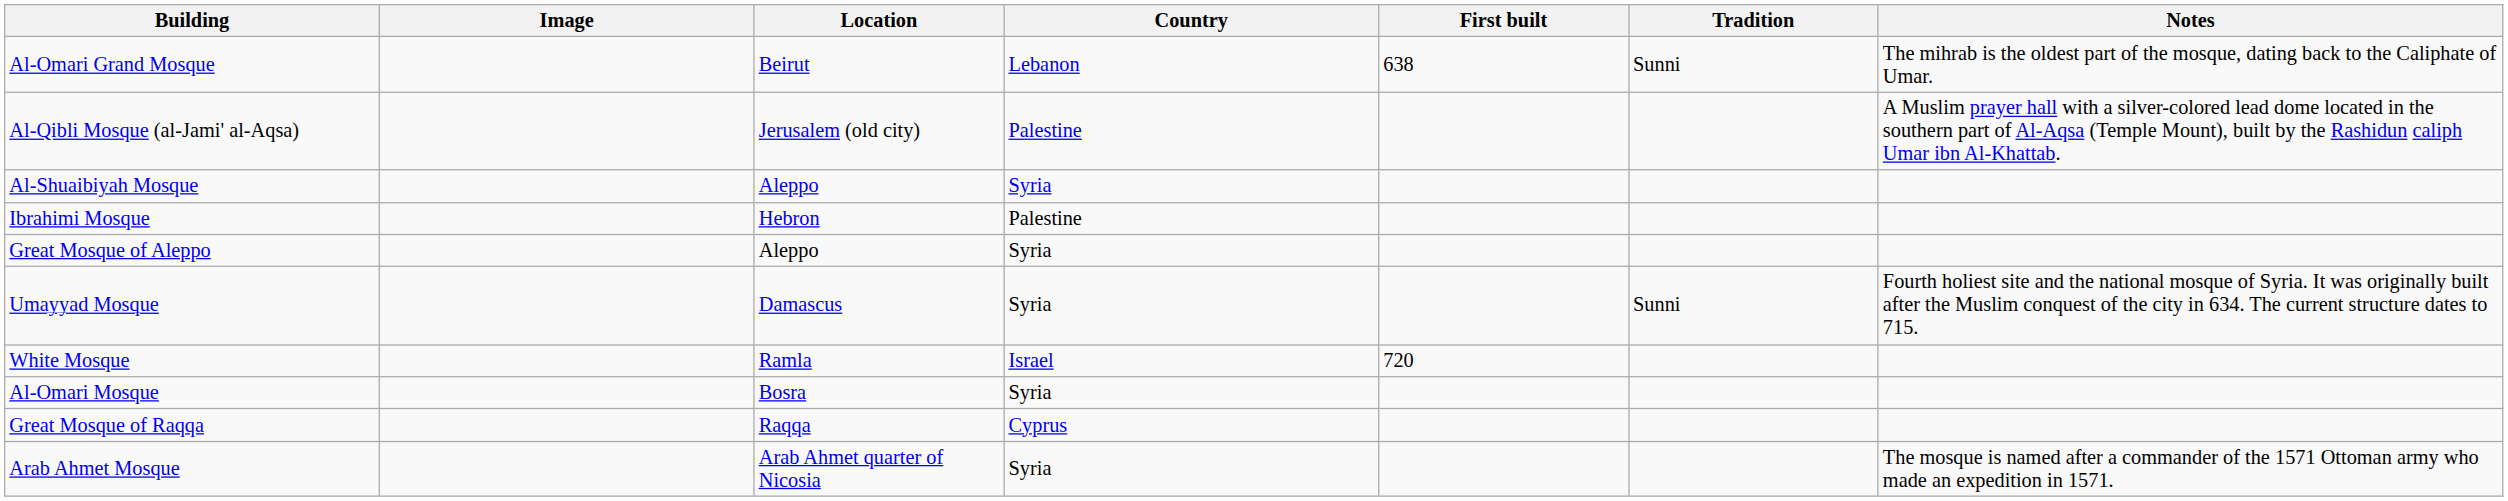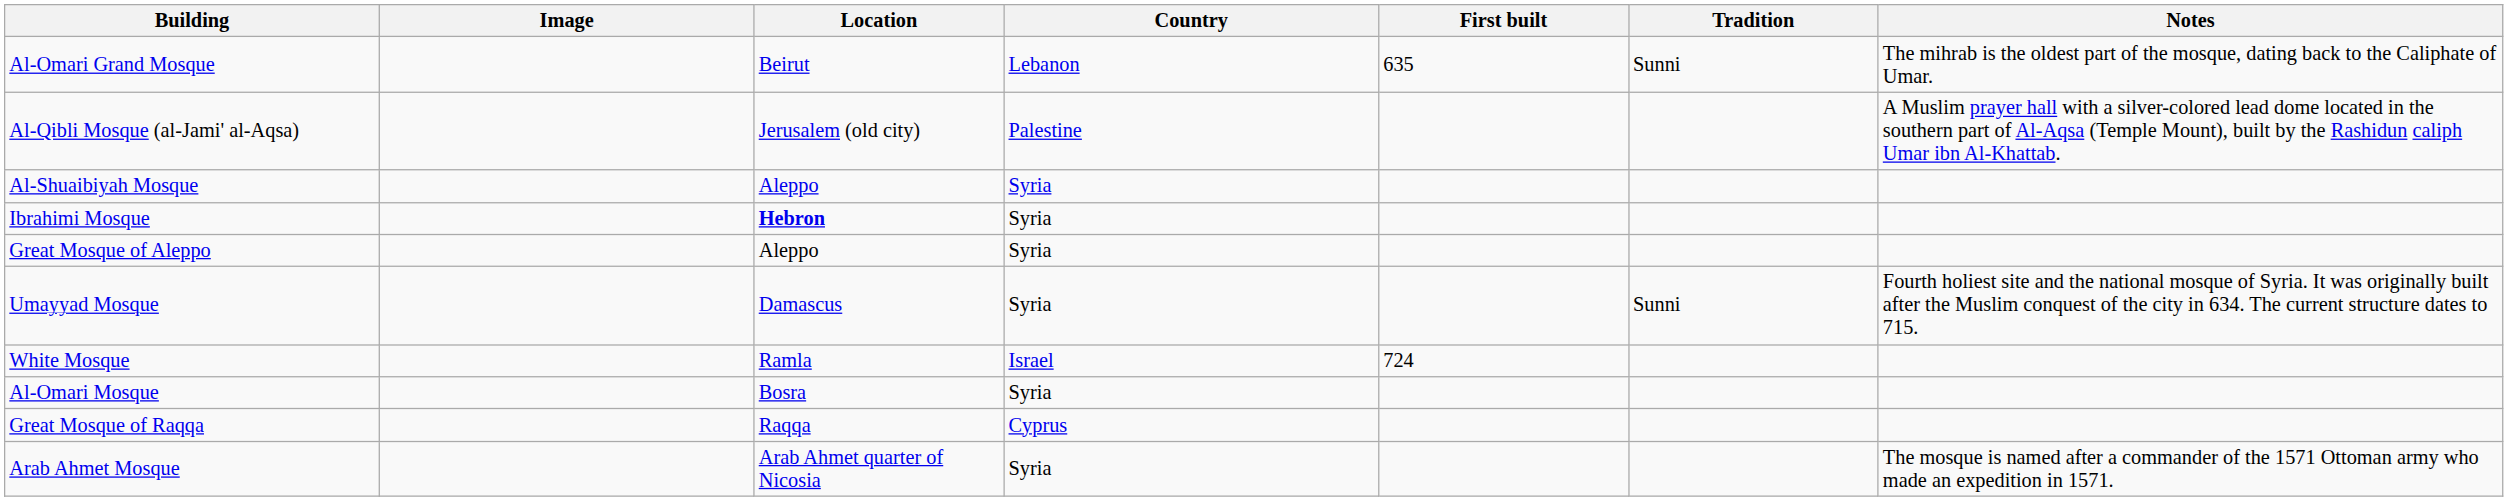Al-Omari Grand Mosque | First built: 638 -> 635
Ibrahimi Mosque | Location: normal -> bold
Ibrahimi Mosque | Country: Palestine -> Syria
White Mosque | First built: 720 -> 724
